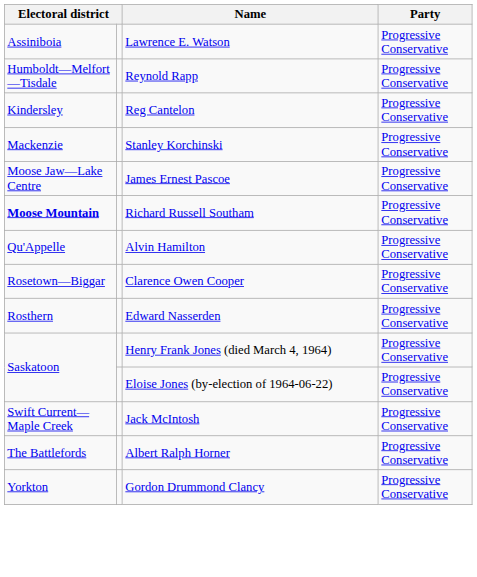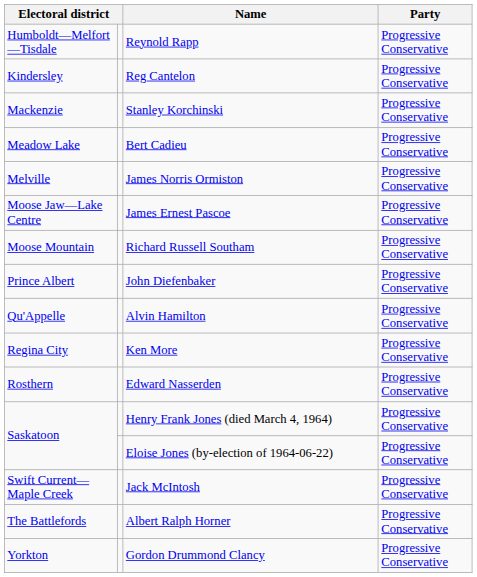- row: Assiniboia | Lawrence E. Watson | Progressive Conservative
+ row: Meadow Lake | Bert Cadieu | Progressive Conservative
+ row: Melville | James Norris Ormiston | Progressive Conservative
Richard Russell Southam | column 1: bold -> normal
+ row: Prince Albert | John Diefenbaker | Progressive Conservative
+ row: Regina City | Ken More | Progressive Conservative
- row: Rosetown—Biggar | Clarence Owen Cooper | Progressive Conservative
